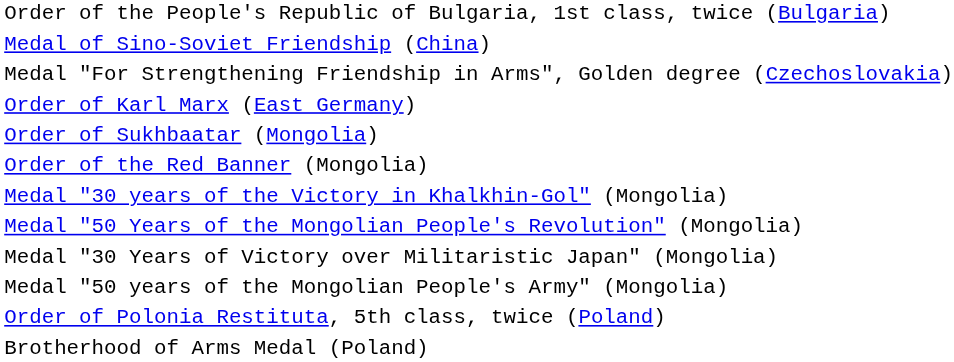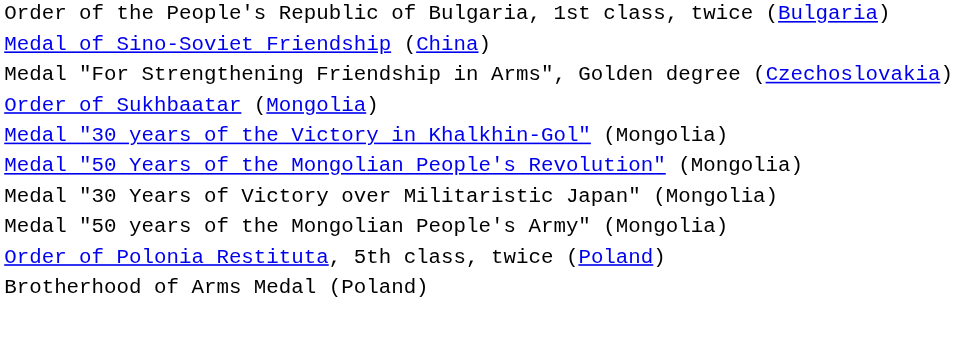- row: Order of Karl Marx (East Germany)
- row: Order of the Red Banner (Mongolia)
